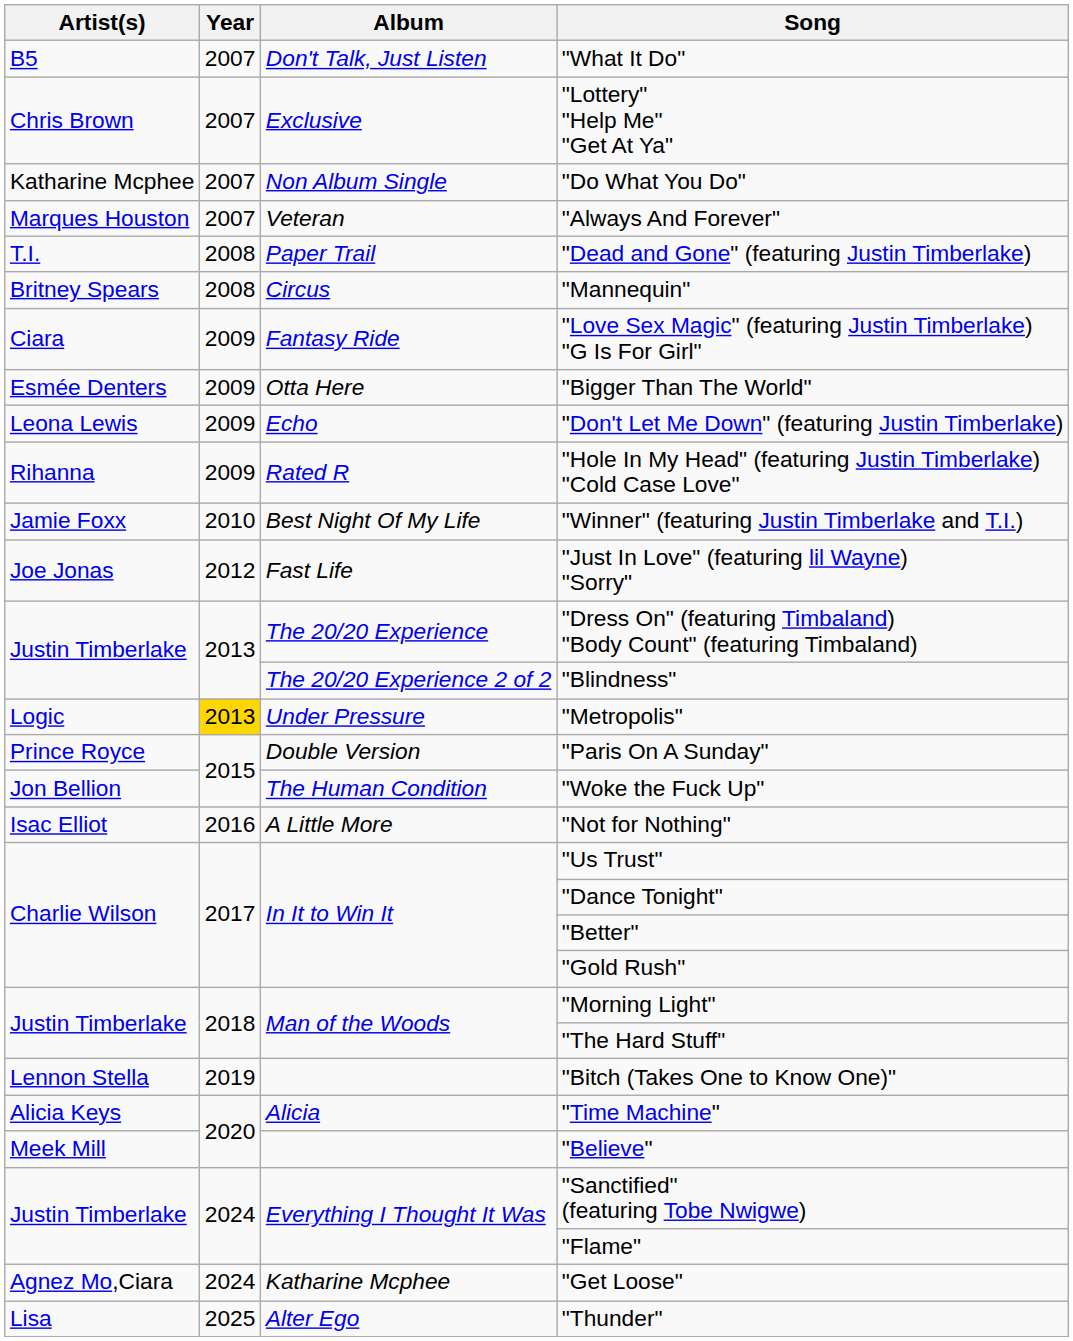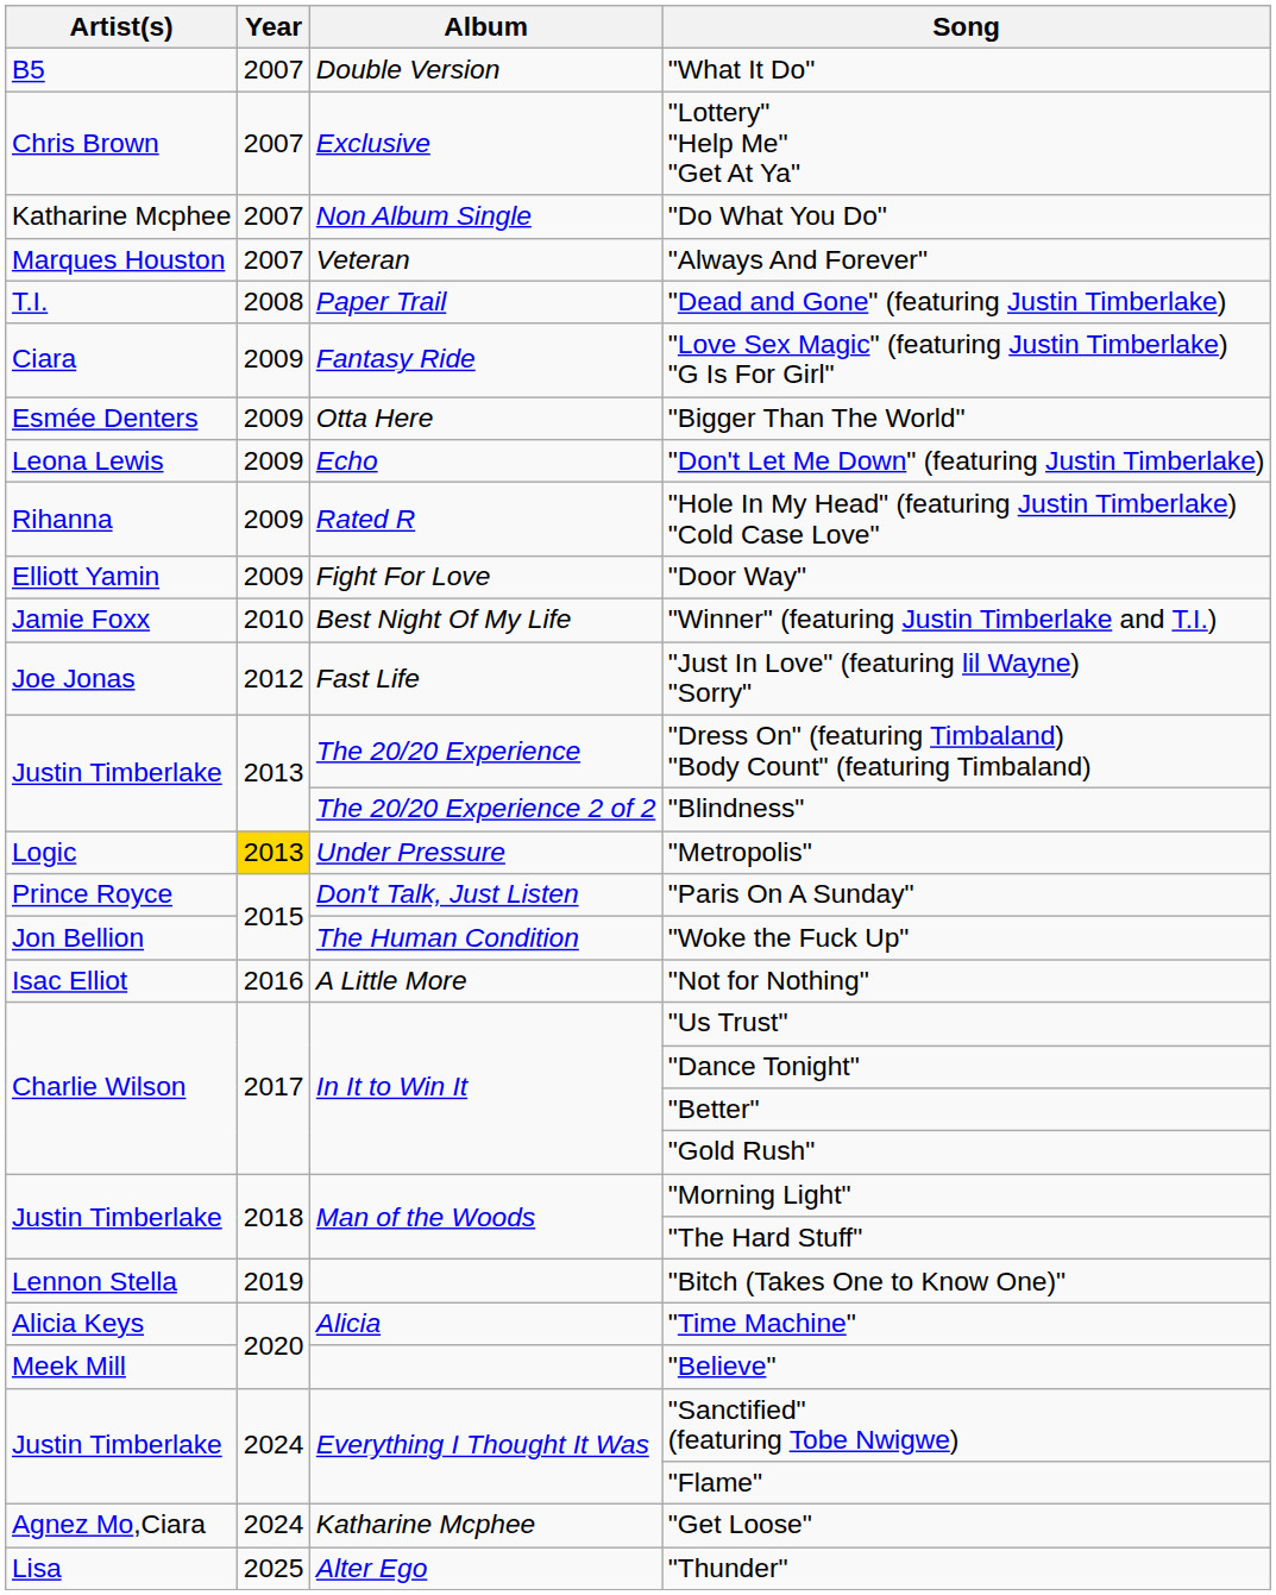"What It Do" | Album: Don't Talk, Just Listen -> Double Version
- row: Britney Spears | 2008 | Circus | "Mannequin"
+ row: Elliott Yamin | 2009 | Fight For Love | "Door Way"
"Paris On A Sunday" | Album: Double Version -> Don't Talk, Just Listen
